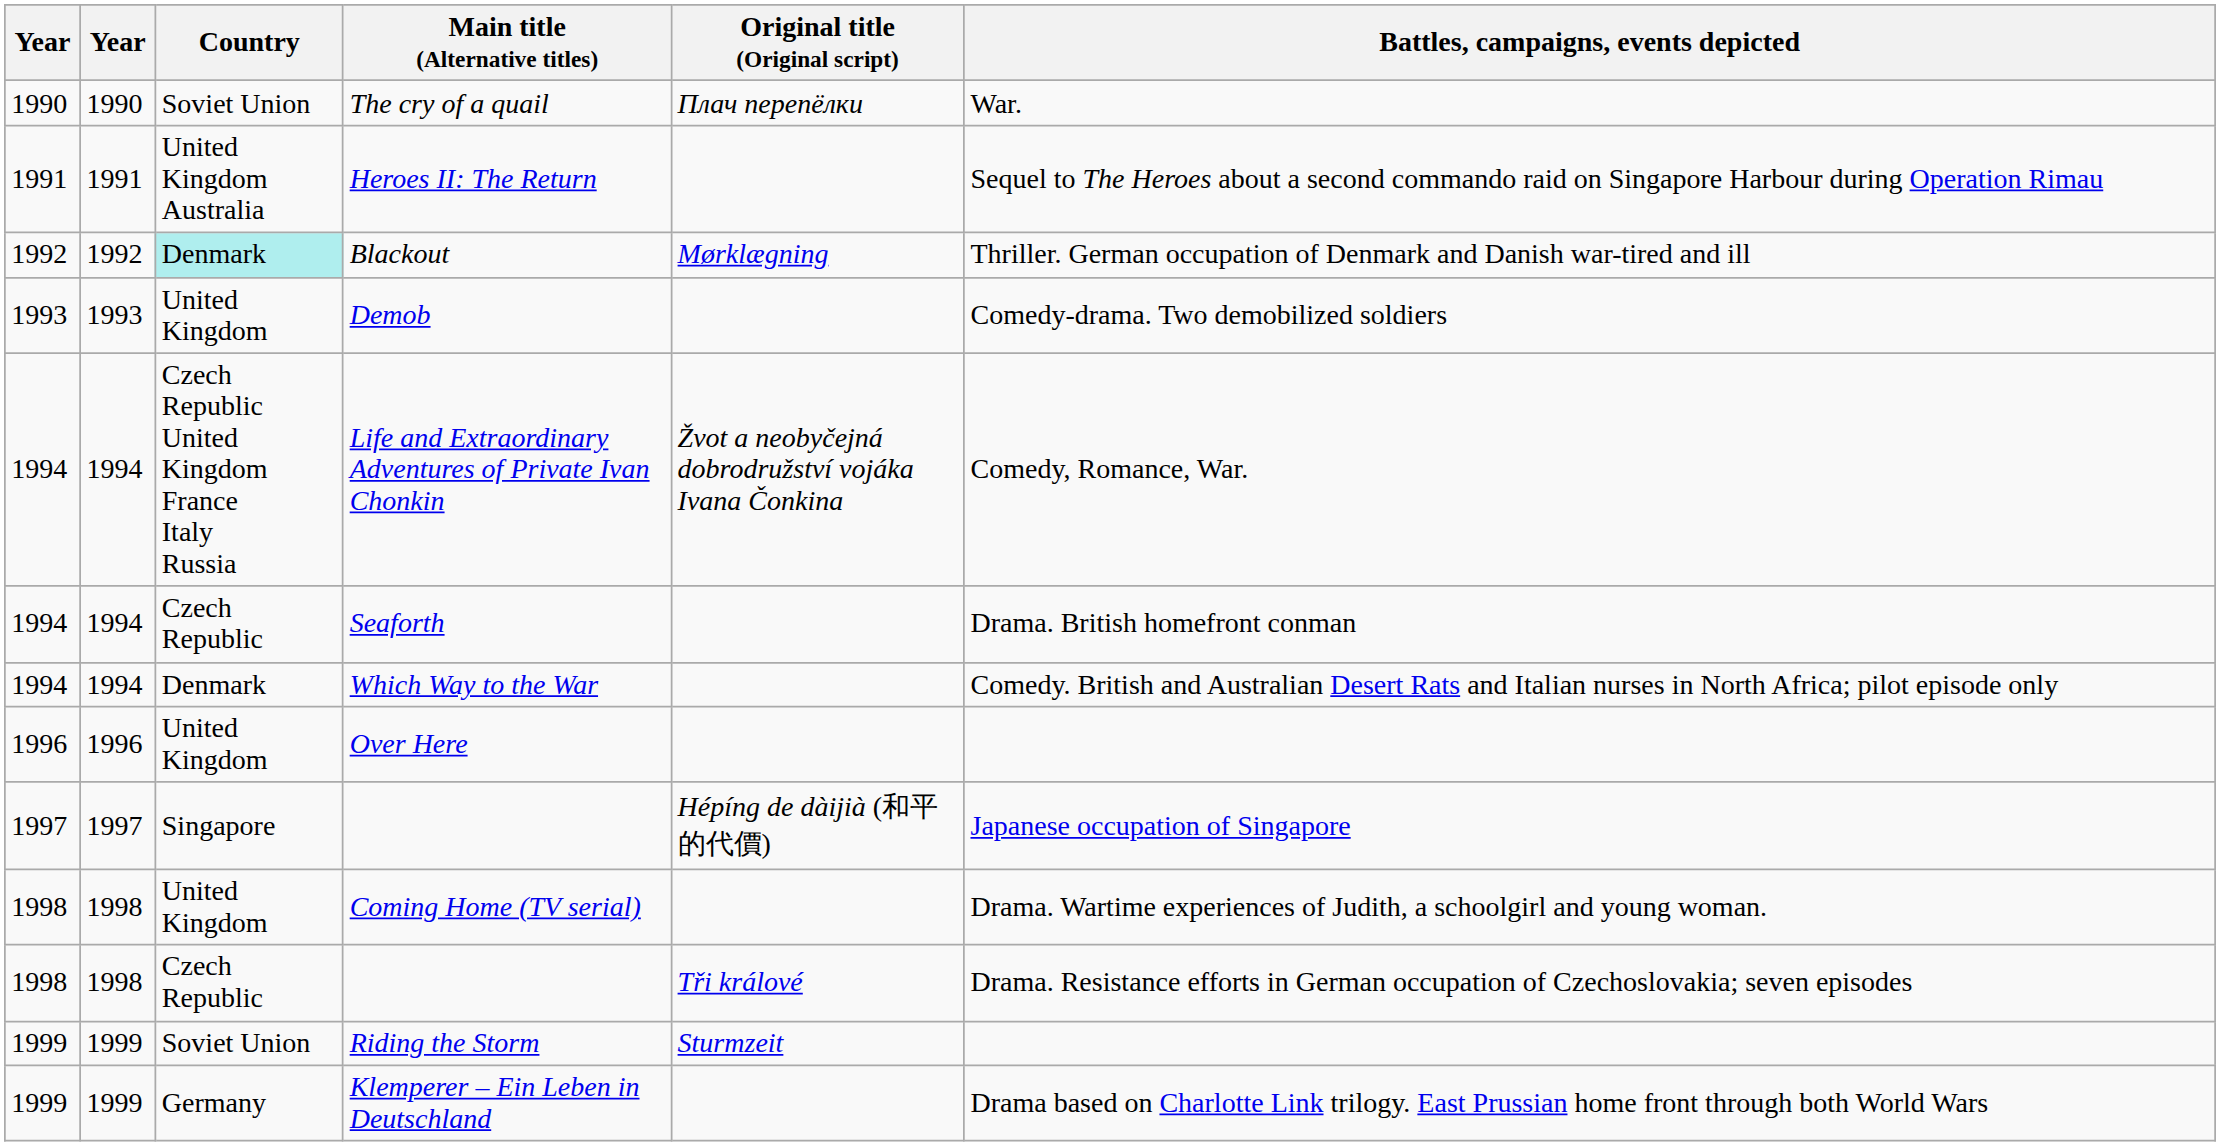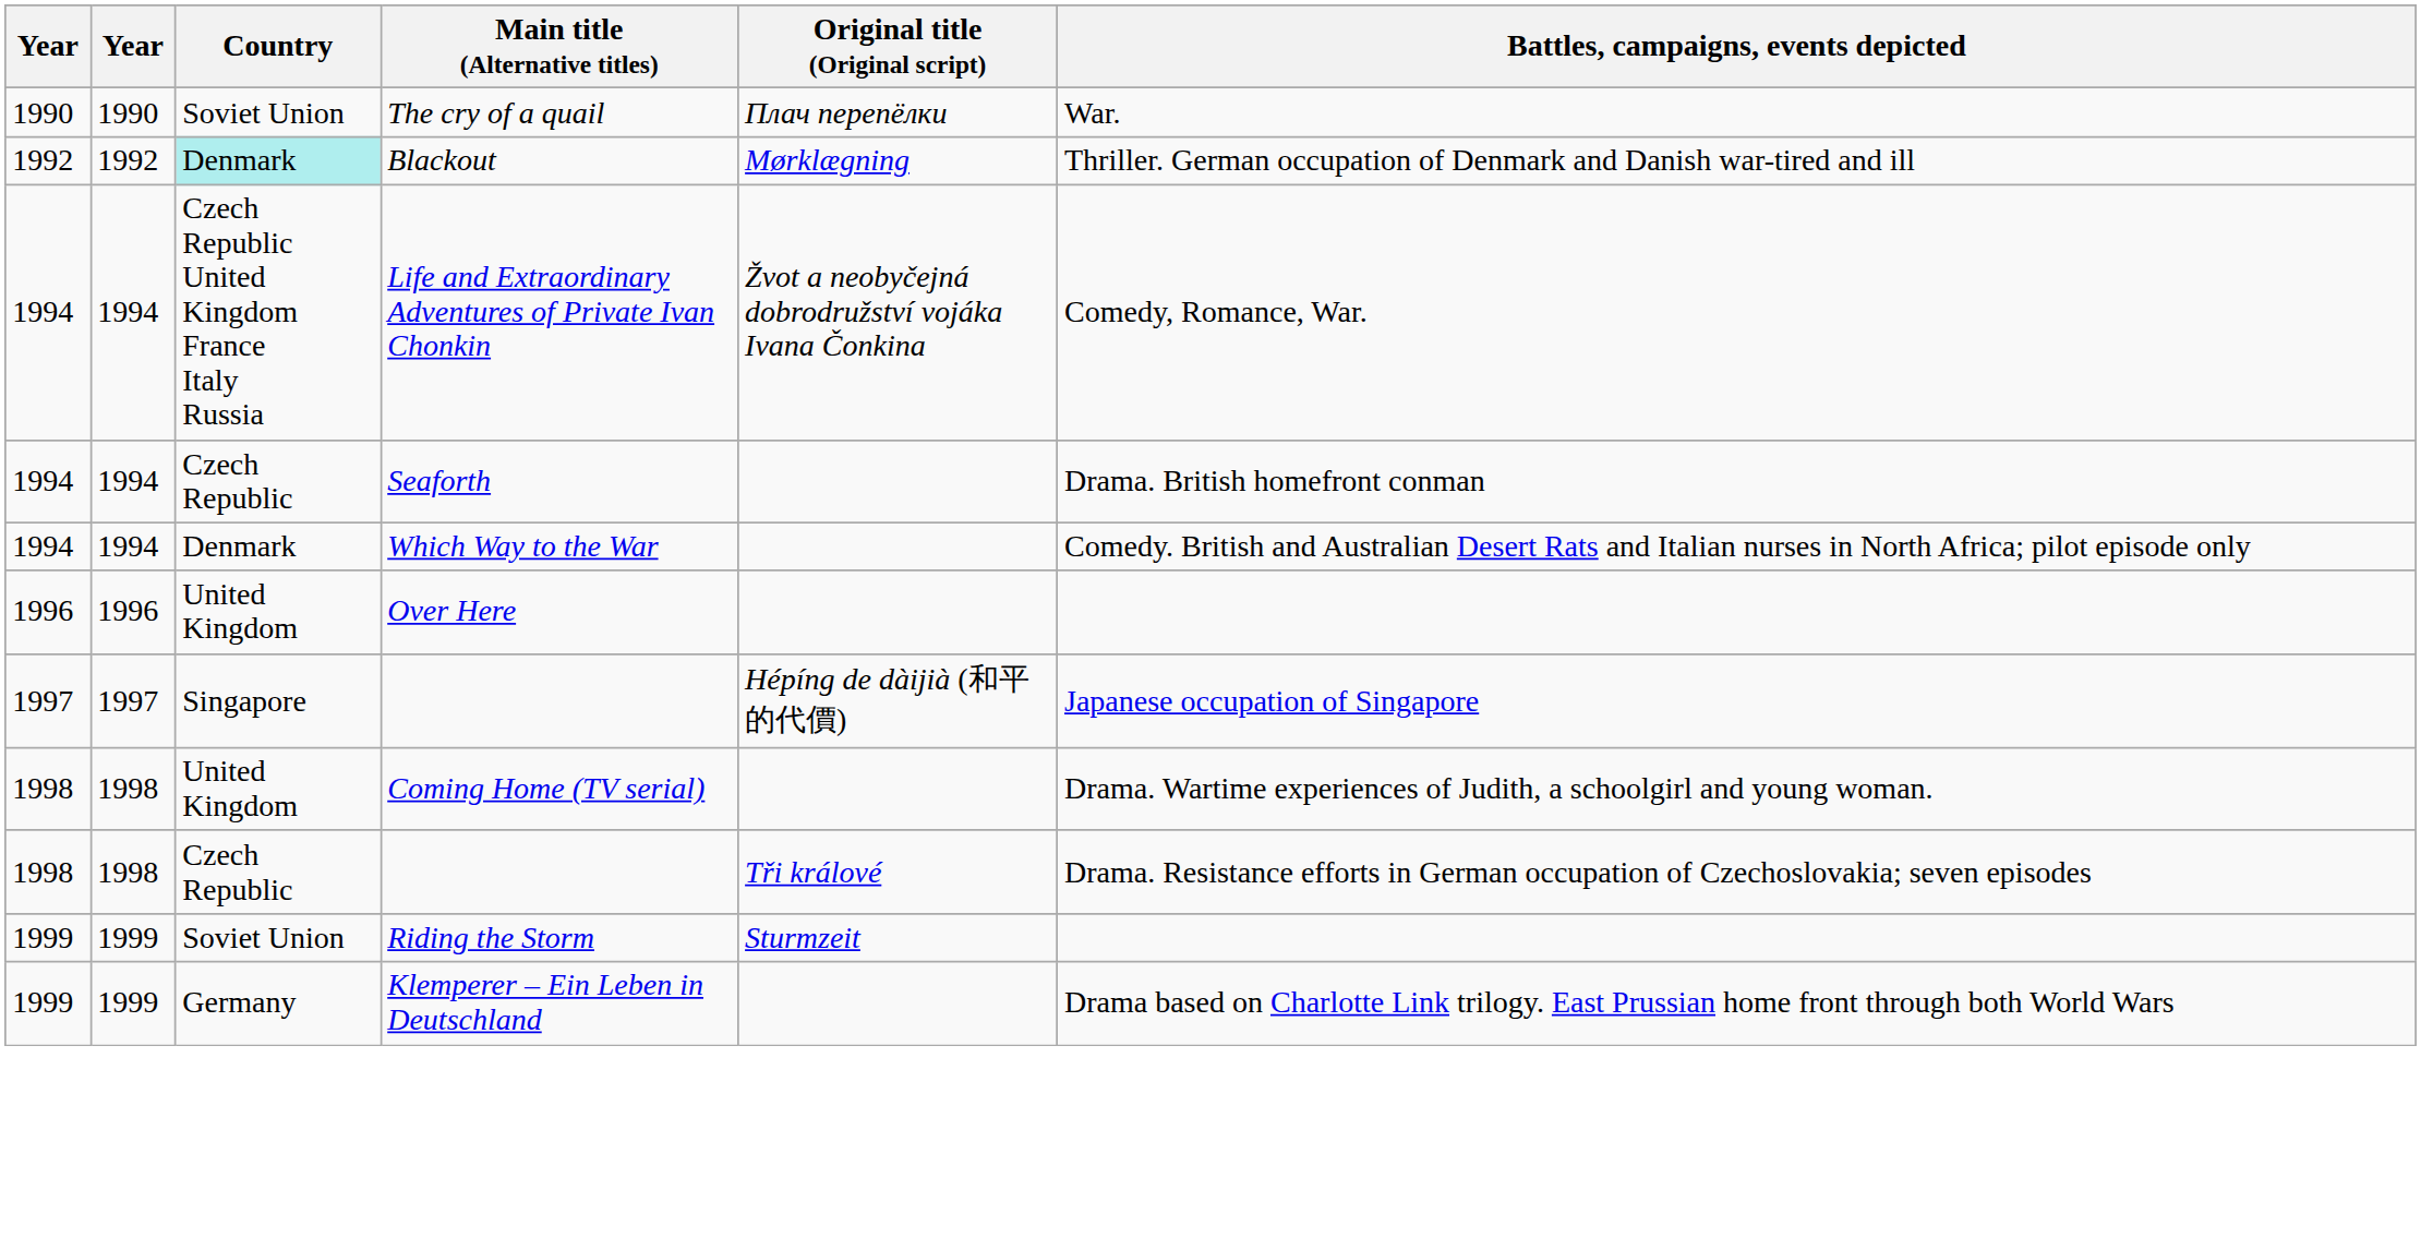- row: 1991 | 1991 | United Kingdom Australia | Heroes II: The Return | Sequel to The Heroes about a second commando raid on Singapore Harbour during Operation Rimau
- row: 1993 | 1993 | United Kingdom | Demob | Comedy-drama. Two demobilized soldiers
